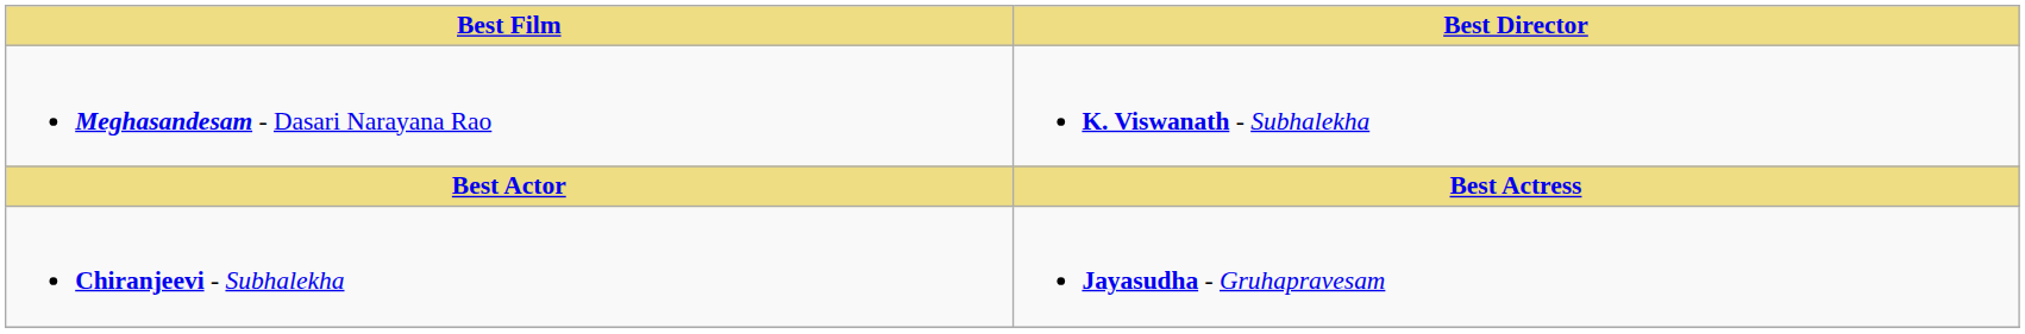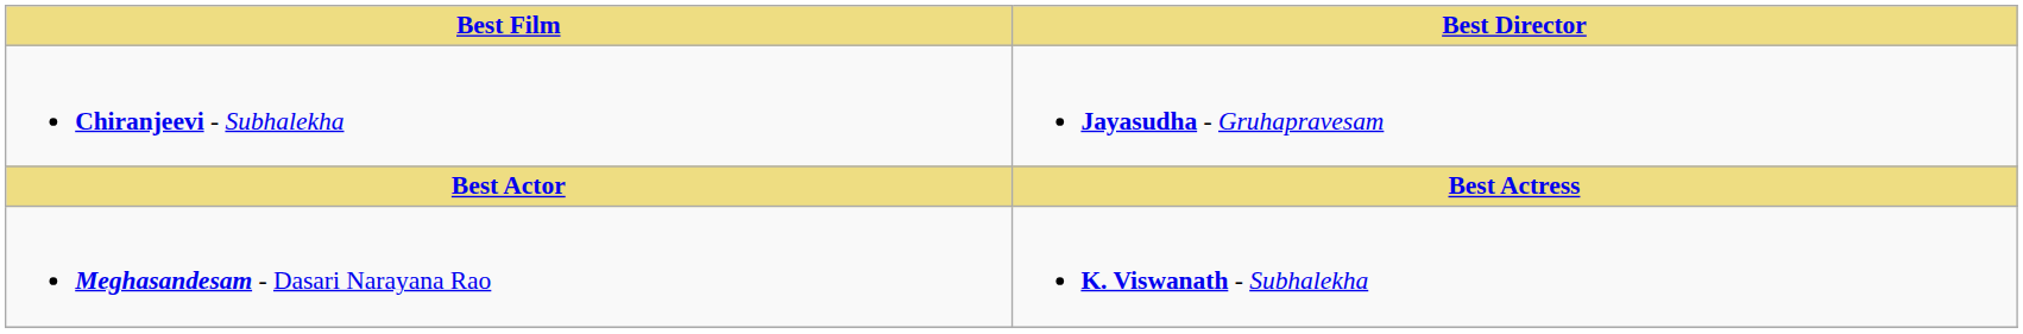rows swapped: Meghasandesam - Dasari Narayana Rao <-> Chiranjeevi - Subhalekha
